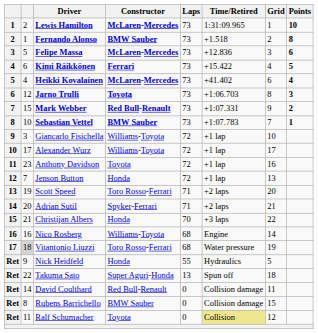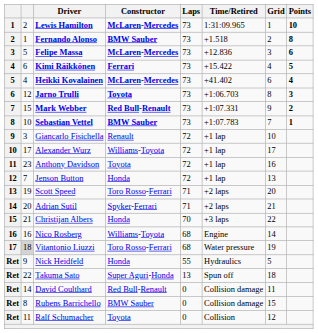Giancarlo Fisichella | Constructor: Williams-Toyota -> Renault
Ralf Schumacher | Time/Retired: khaki background -> no background
